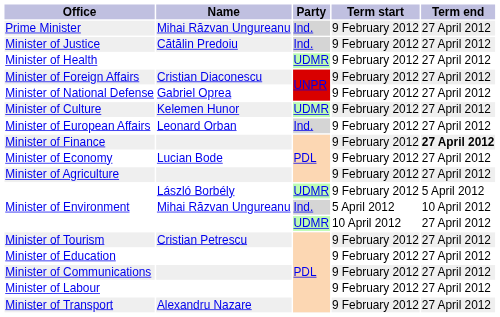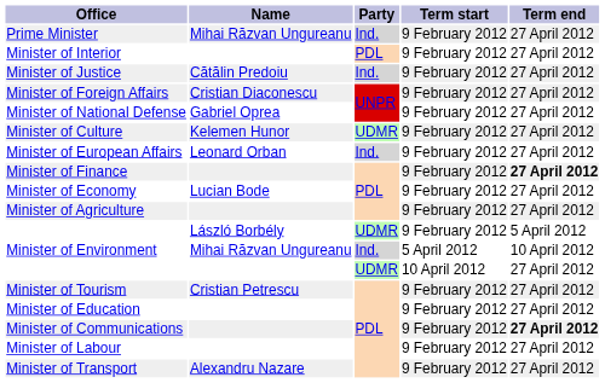+ row: Minister of Interior | PDL | 9 February 2012 | 27 April 2012
- row: Minister of Health | UDMR | 9 February 2012 | 27 April 2012
Minister of Communications | Term end: normal -> bold
